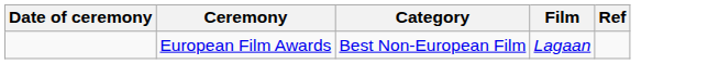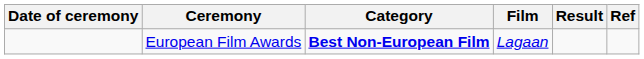+ column: Result
European Film Awards | Category: normal -> bold
